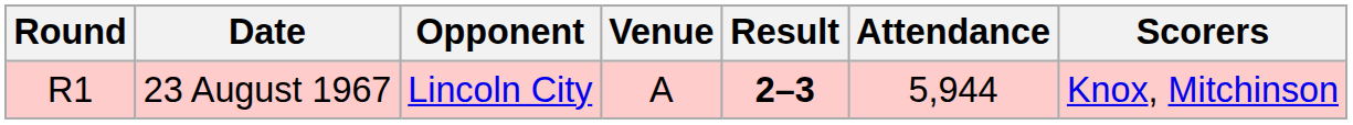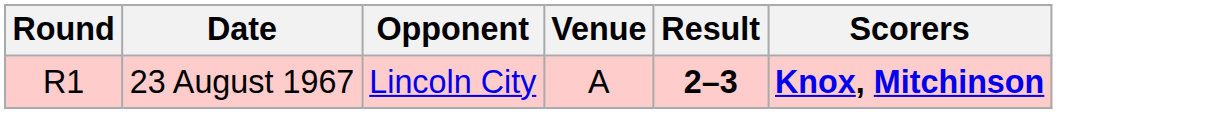- column: Attendance | 5,944
23 August 1967 | Scorers: normal -> bold
